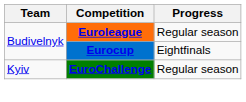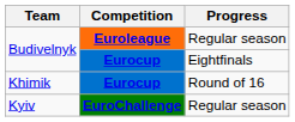+ row: Khimik | Eurocup | Round of 16
